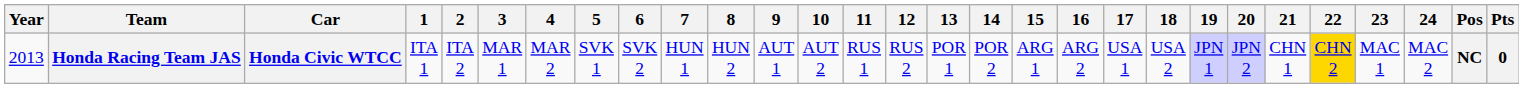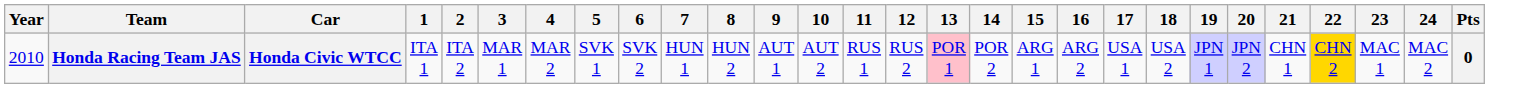- column: Pos | NC
Honda Racing Team JAS | Year: 2013 -> 2010
Honda Racing Team JAS | 13: no background -> pink background
